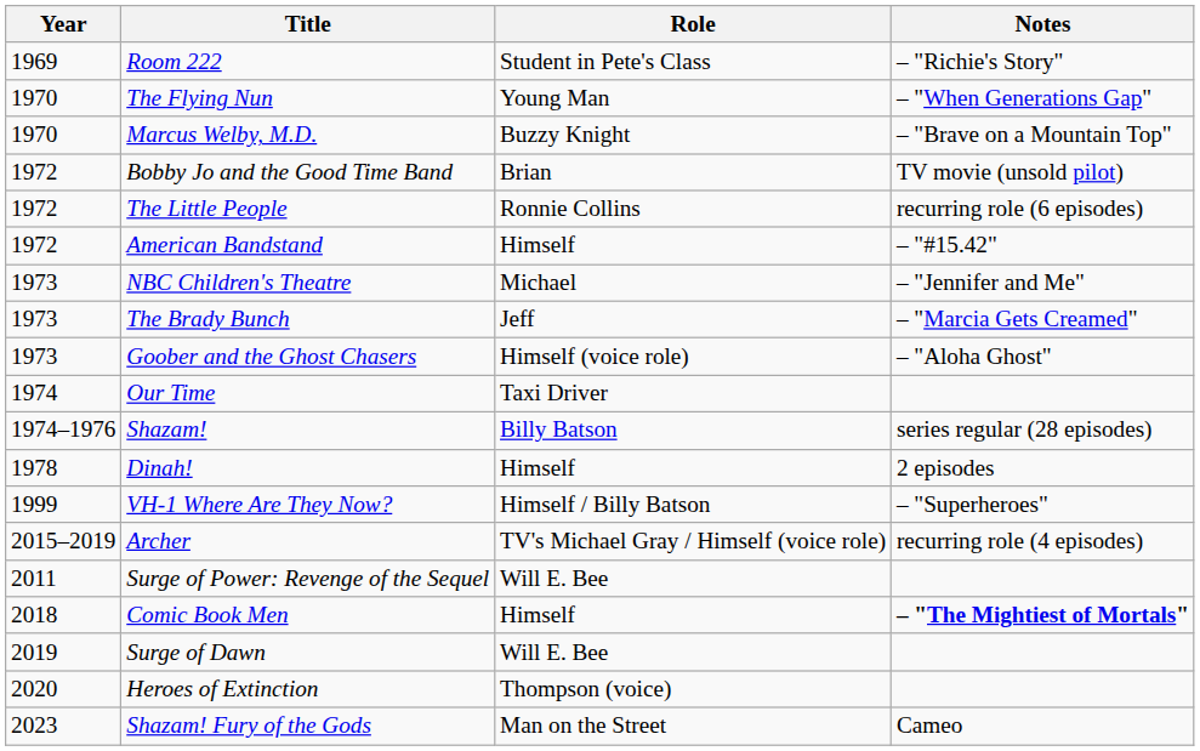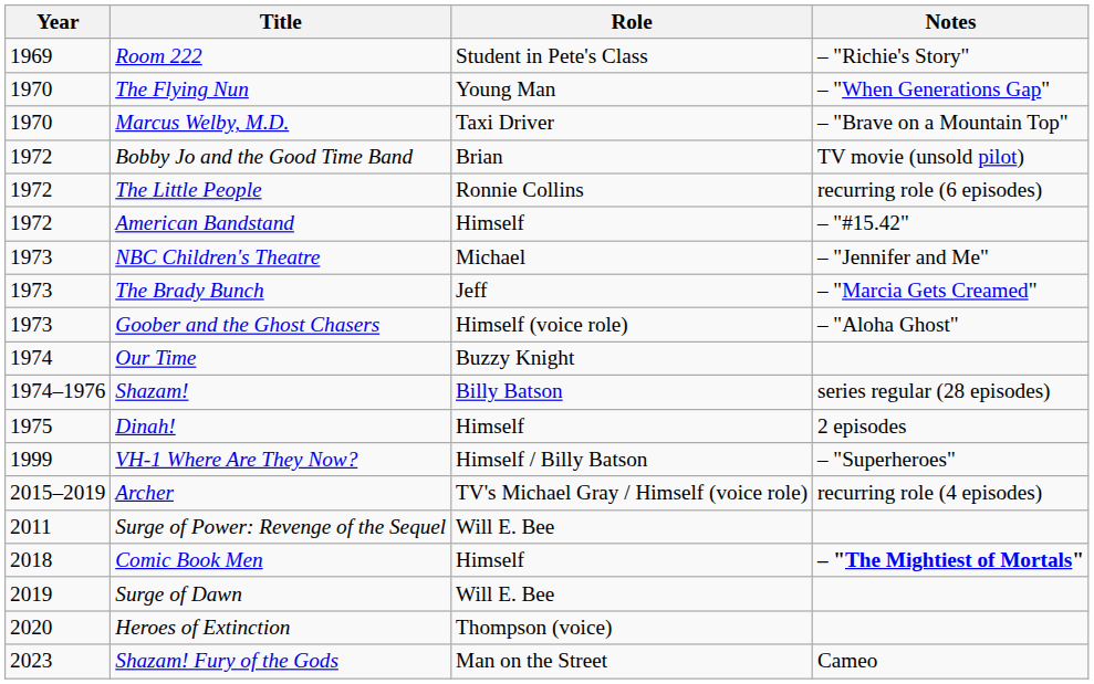Marcus Welby, M.D. | Role: Buzzy Knight -> Taxi Driver
Our Time | Role: Taxi Driver -> Buzzy Knight
Dinah! | Year: 1978 -> 1975
